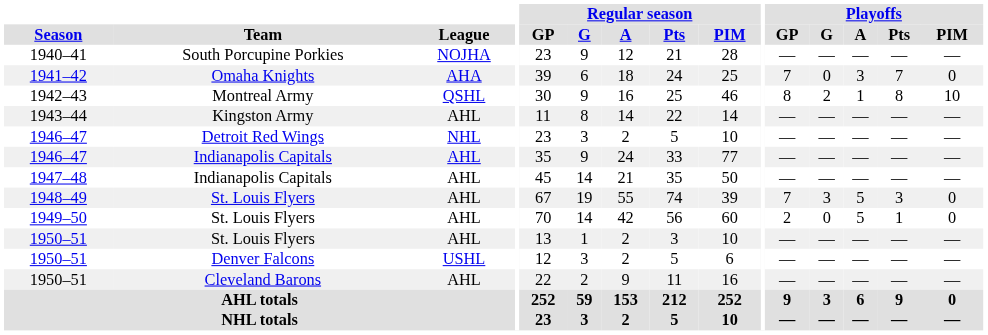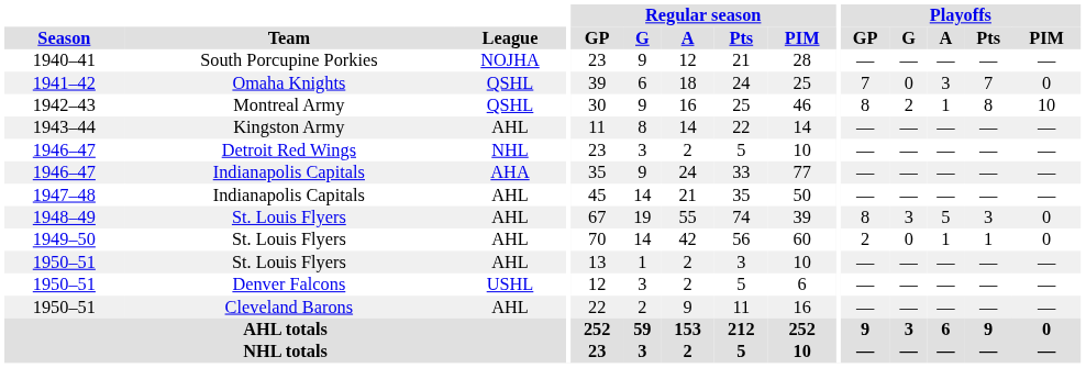1941–42 | League: AHA -> QSHL
1946–47 / Indianapolis Capitals | League: AHL -> AHA
1948–49 | Playoffs / GP: 7 -> 8
1949–50 | Playoffs / A: 5 -> 1
